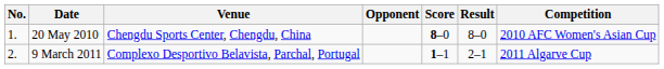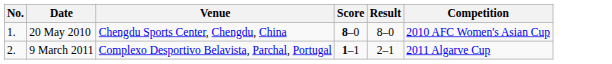- column: Opponent
